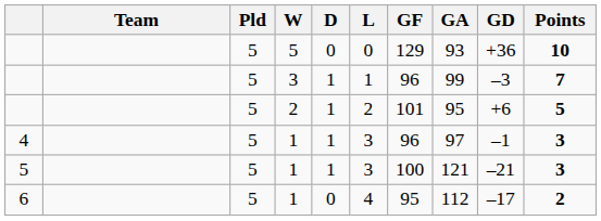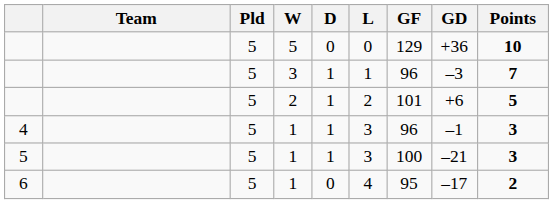- column: GA | 93 | 99 | 95 | 97 | 121 | 112
